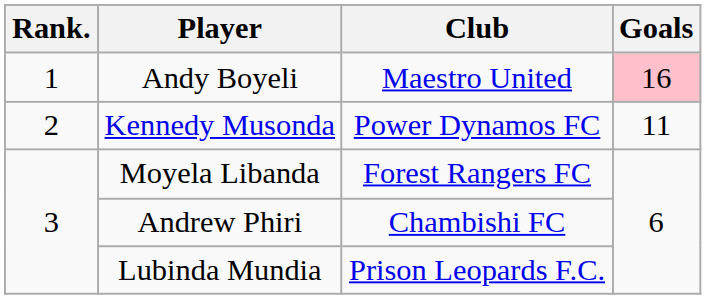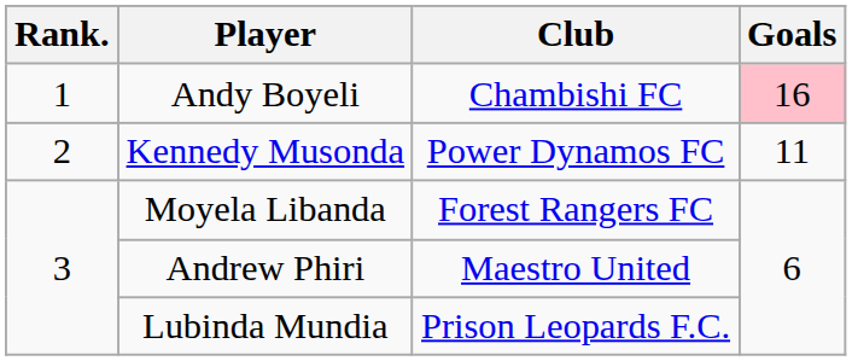Andy Boyeli | Club: Maestro United -> Chambishi FC
Andrew Phiri | Club: Chambishi FC -> Maestro United
